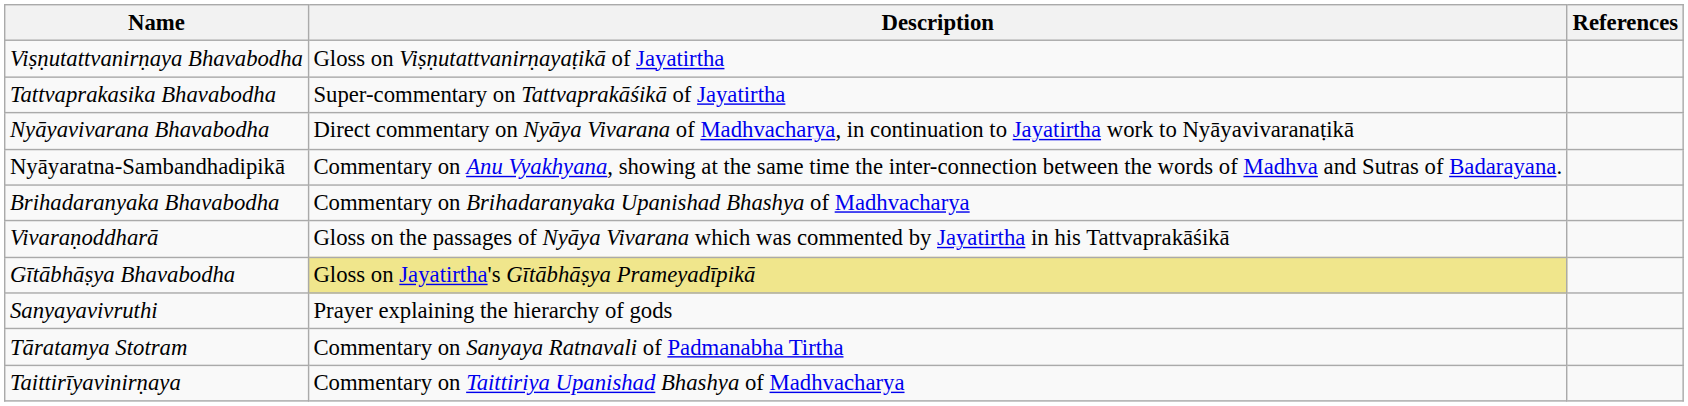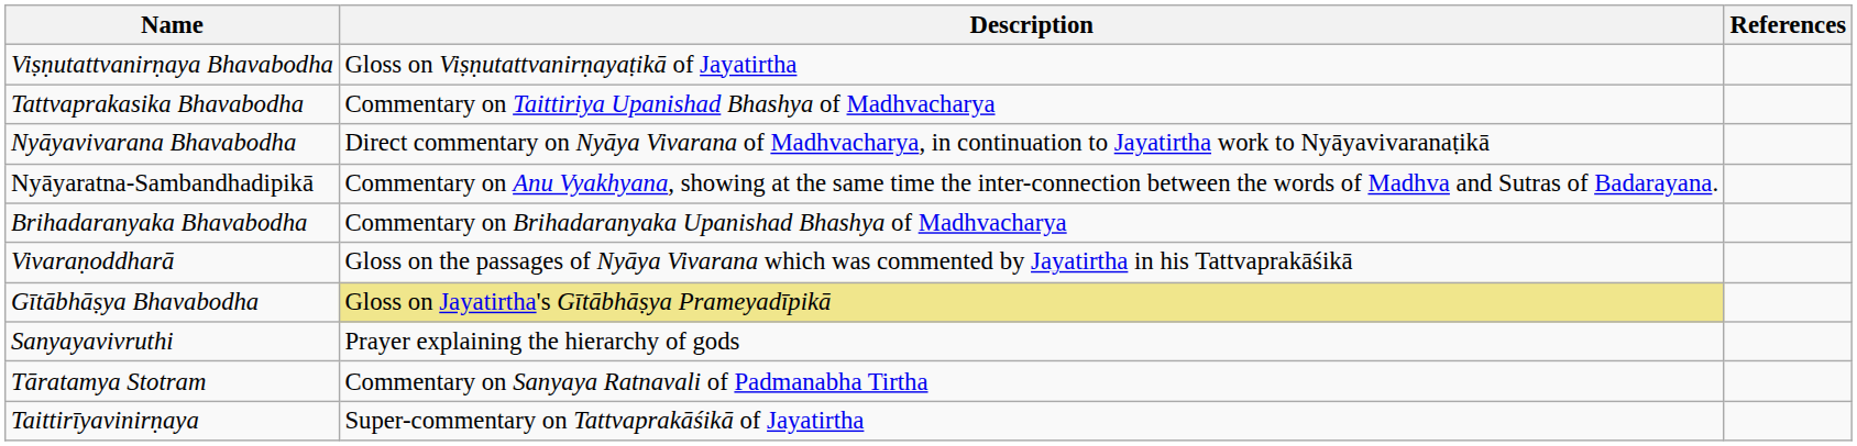Tattvaprakasika Bhavabodha | Description: Super-commentary on Tattvaprakāśikā of Jayatirtha -> Commentary on Taittiriya Upanishad Bhashya of Madhvacharya
Taittirīyavinirṇaya | Description: Commentary on Taittiriya Upanishad Bhashya of Madhvacharya -> Super-commentary on Tattvaprakāśikā of Jayatirtha
